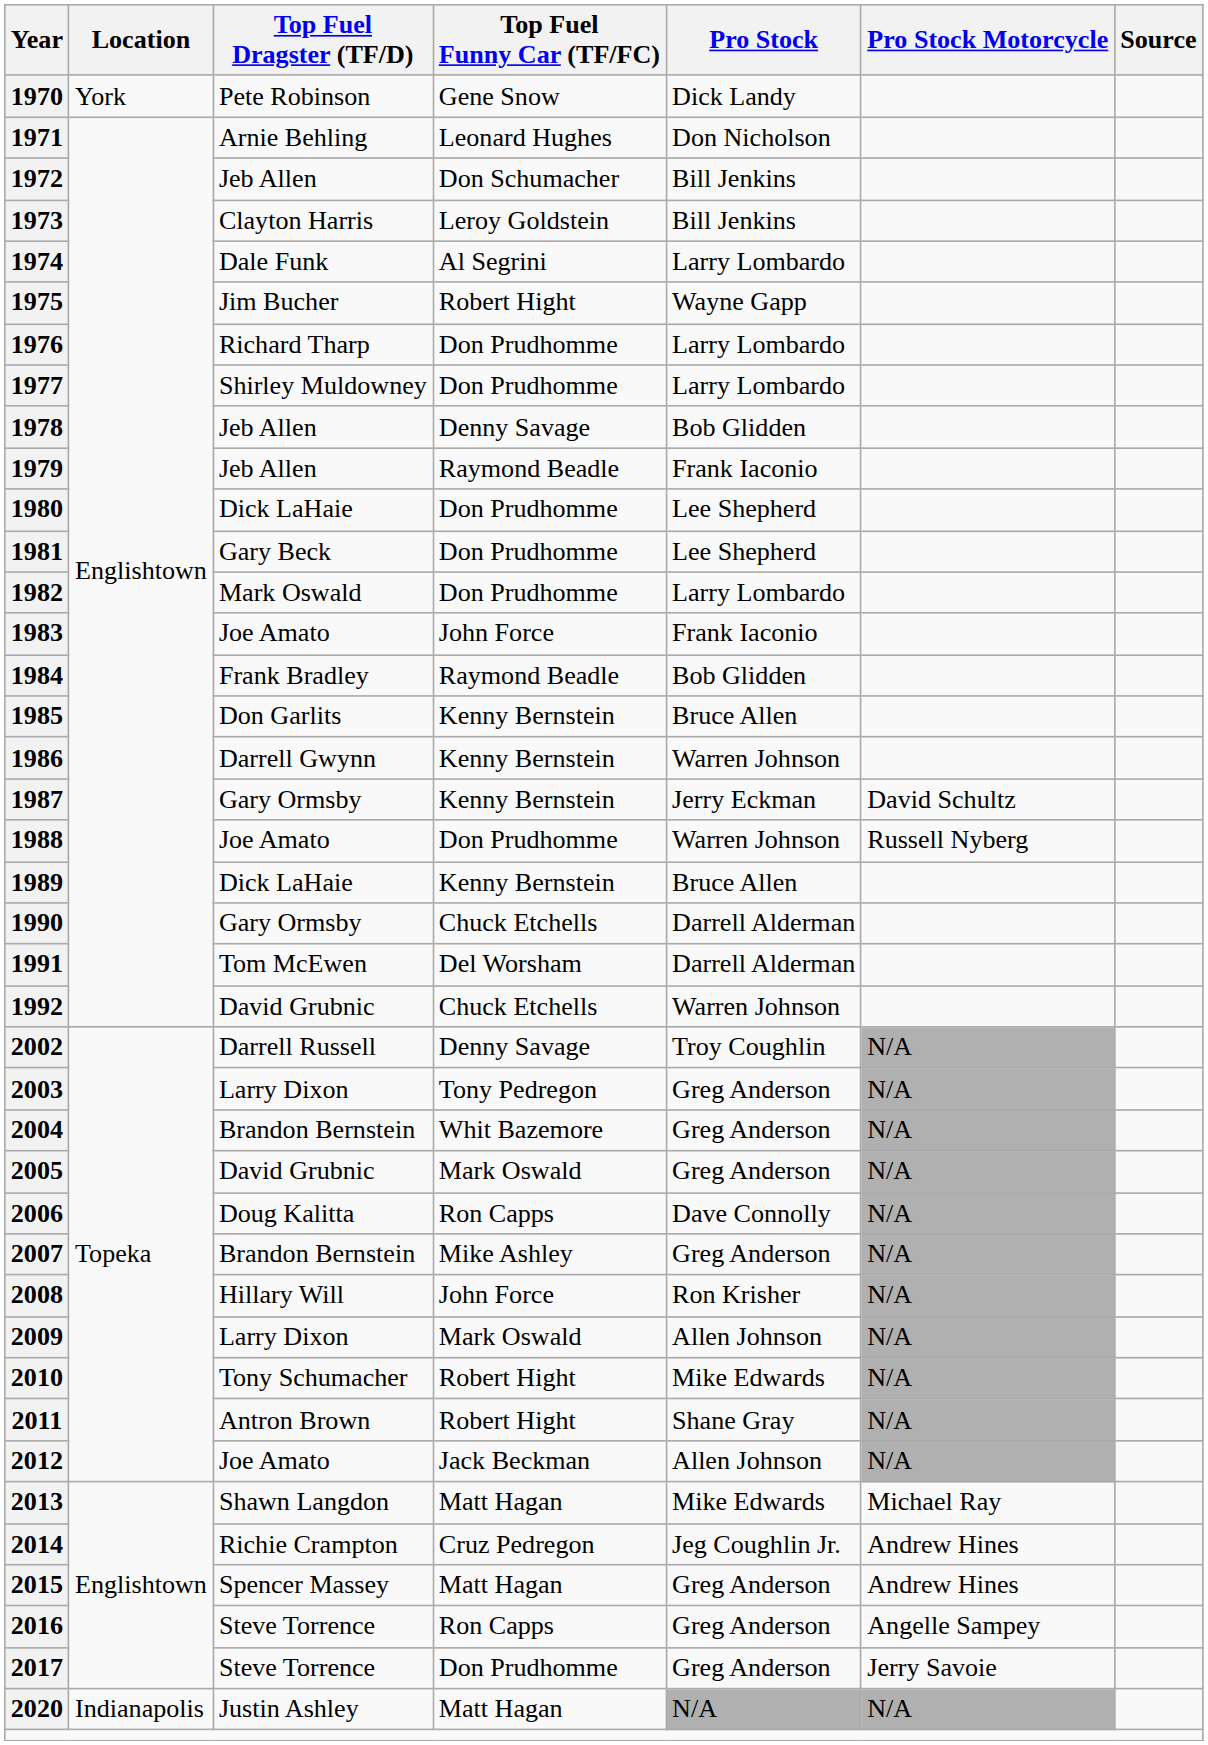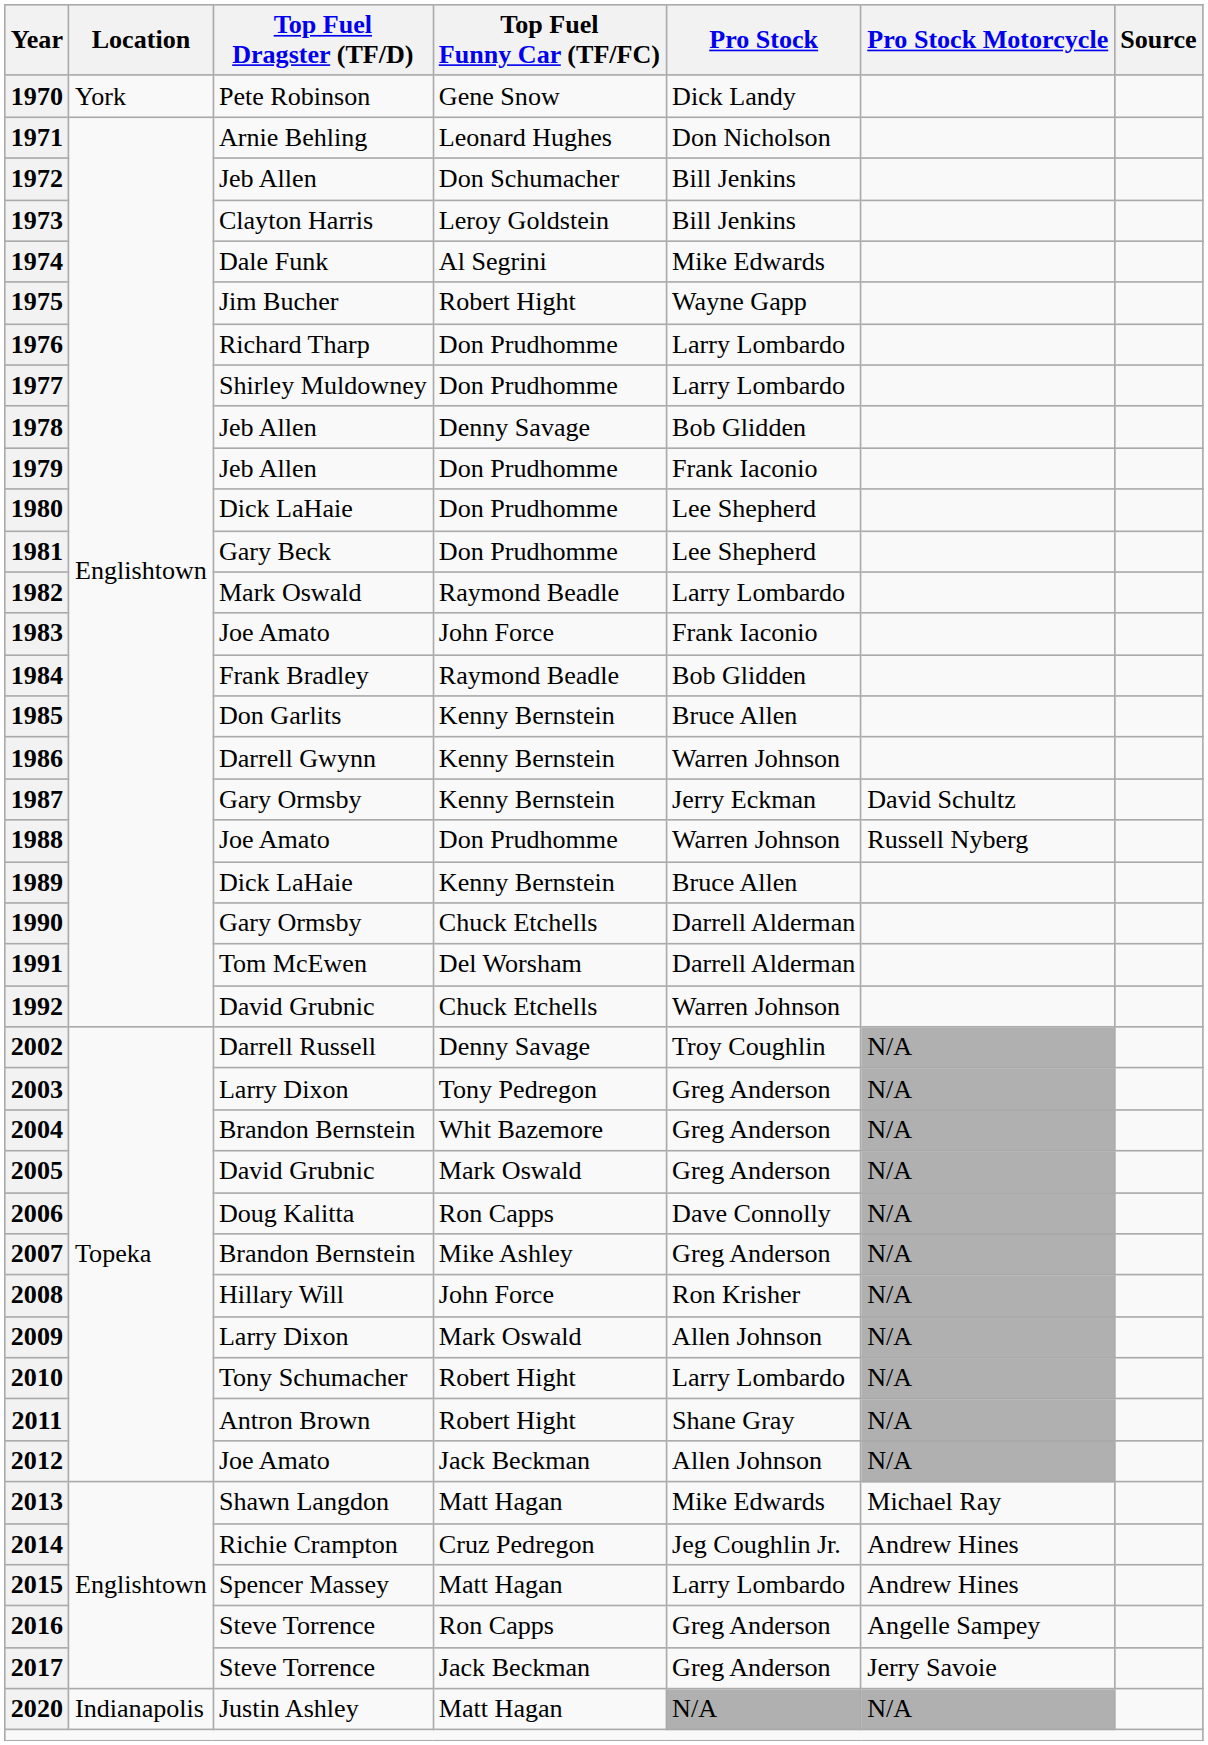1974 | Pro Stock: Larry Lombardo -> Mike Edwards
1979 | Top Fuel Funny Car (TF/FC): Raymond Beadle -> Don Prudhomme
1982 | Top Fuel Funny Car (TF/FC): Don Prudhomme -> Raymond Beadle
2010 | Pro Stock: Mike Edwards -> Larry Lombardo
2015 | Pro Stock: Greg Anderson -> Larry Lombardo
2017 | Top Fuel Funny Car (TF/FC): Don Prudhomme -> Jack Beckman
